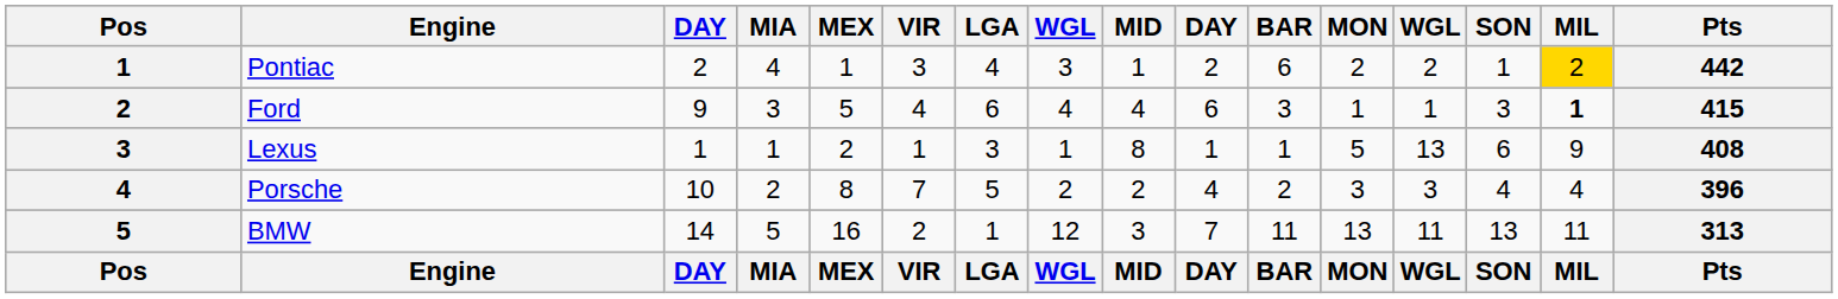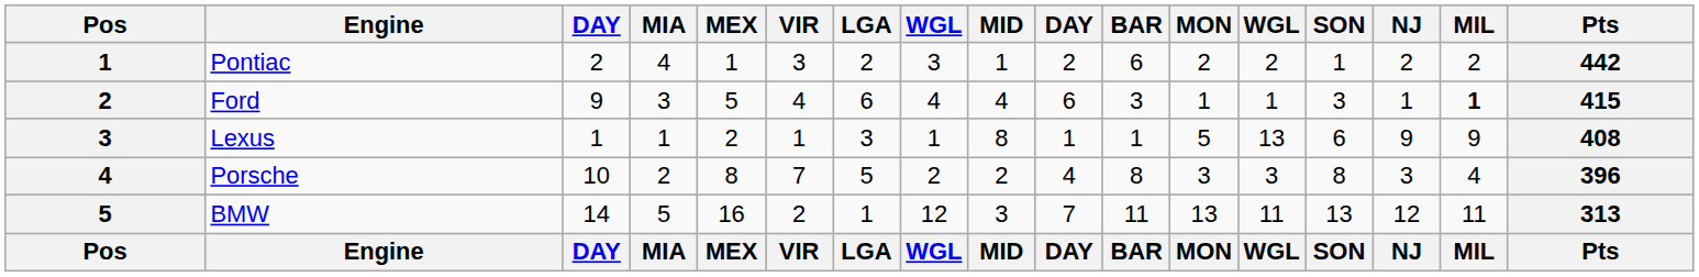+ column: NJ | 2 | 1 | 9 | 3 | 12 | NJ
Pontiac | LGA: 4 -> 2
Pontiac | MIL: gold background -> no background
Porsche | BAR: 2 -> 8
Porsche | SON: 4 -> 8
